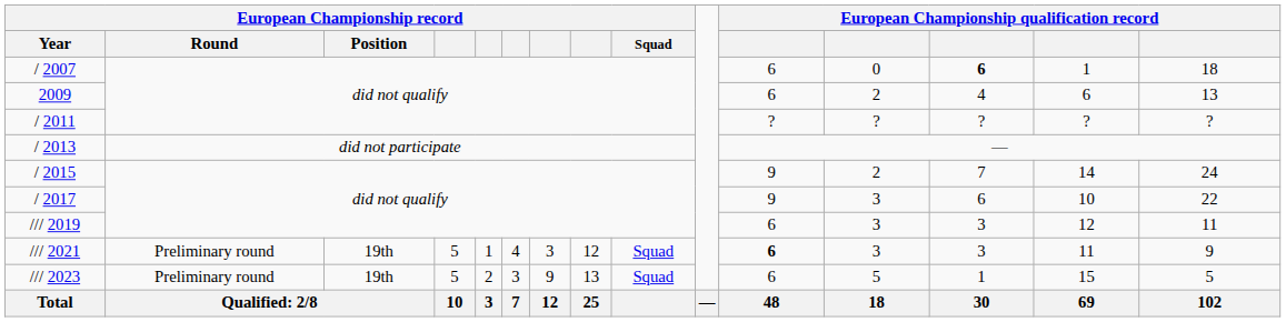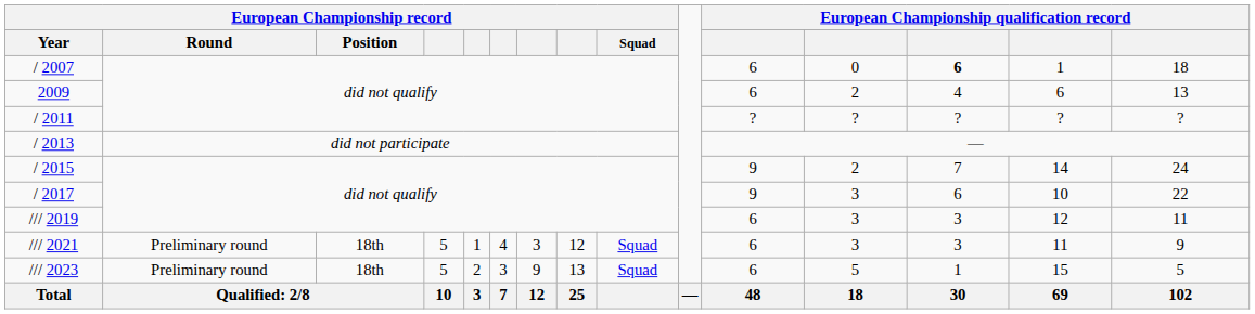/// 2021 | European Championship record / Position: 19th -> 18th
/// 2021 | column 11: bold -> normal
/// 2023 | European Championship record / Position: 19th -> 18th
